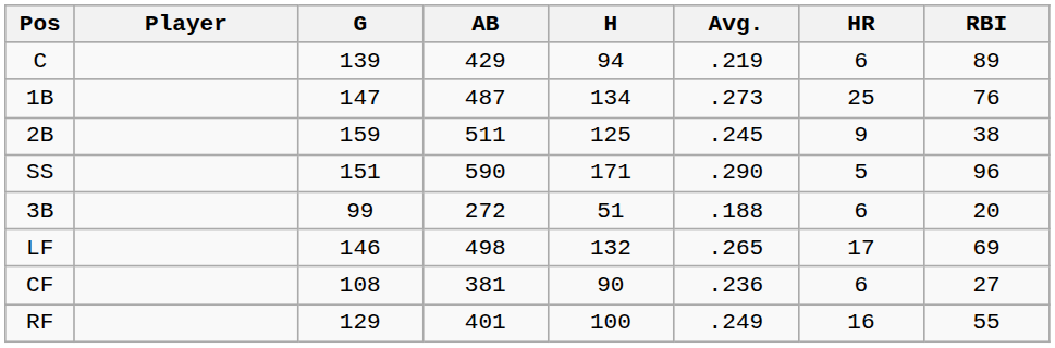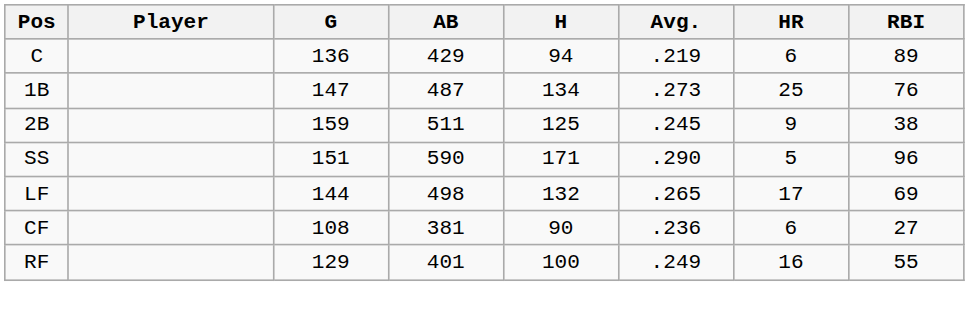C | G: 139 -> 136
- row: 3B | 99 | 272 | 51 | .188 | 6 | 20
LF | G: 146 -> 144
